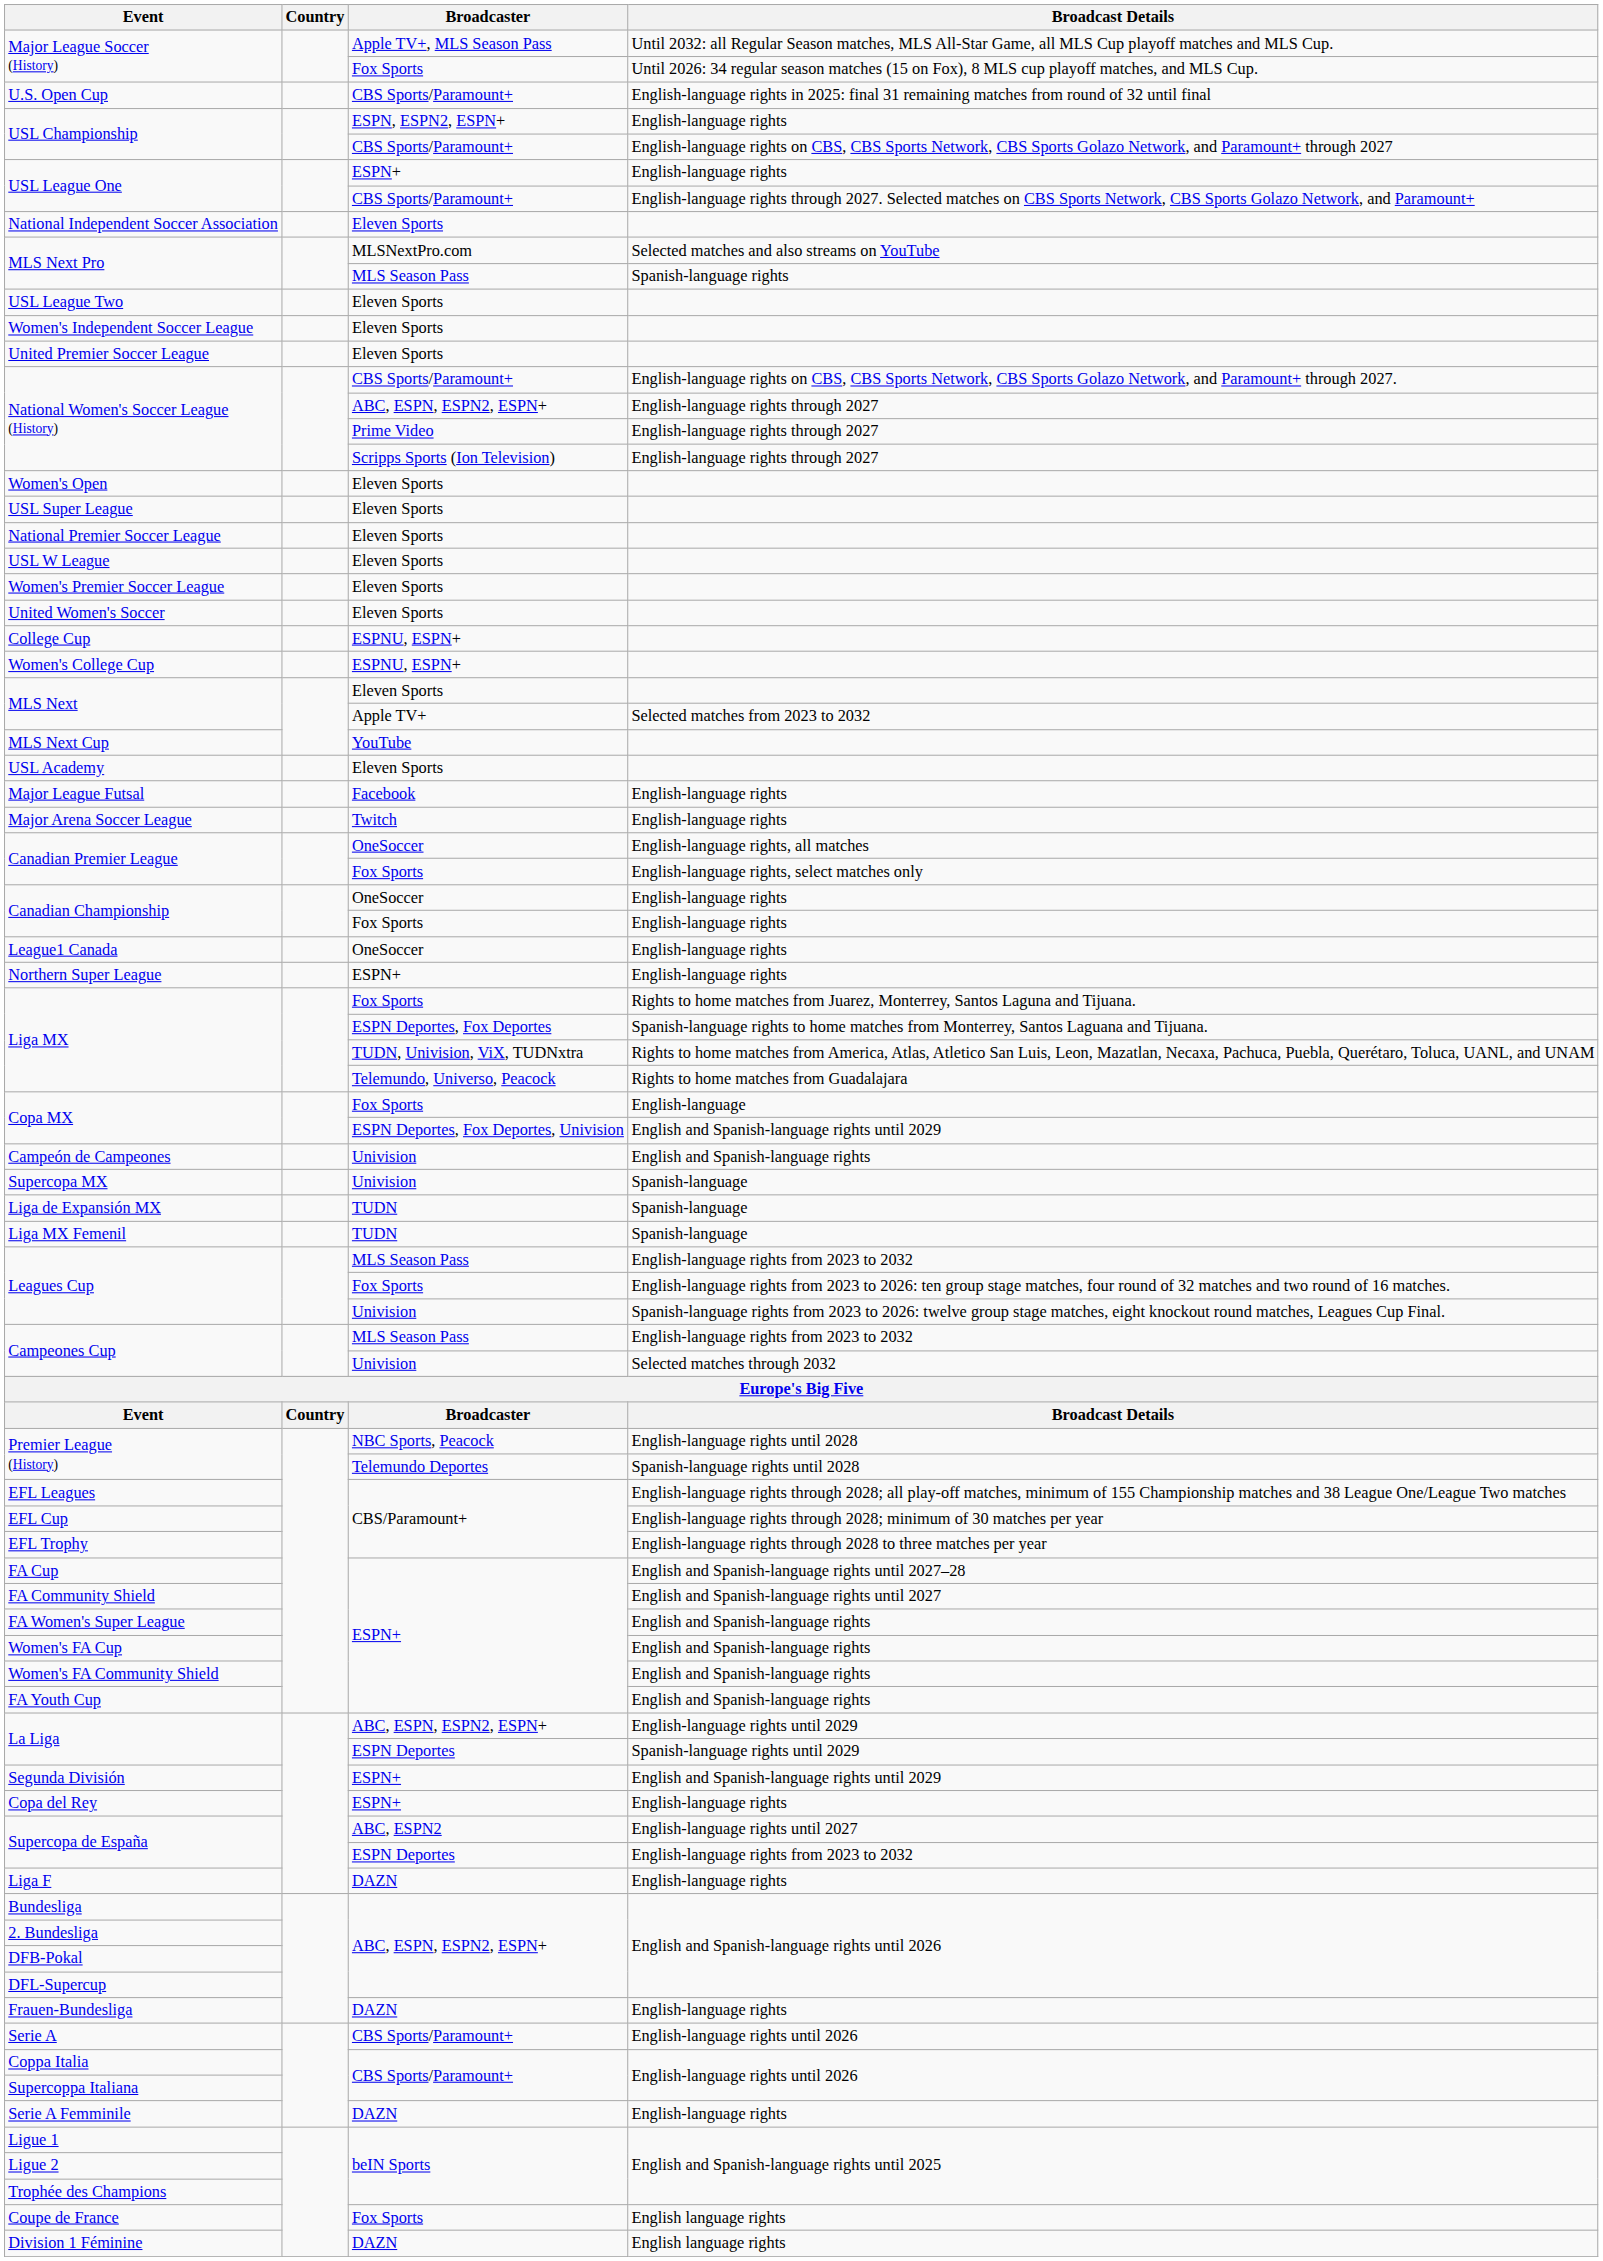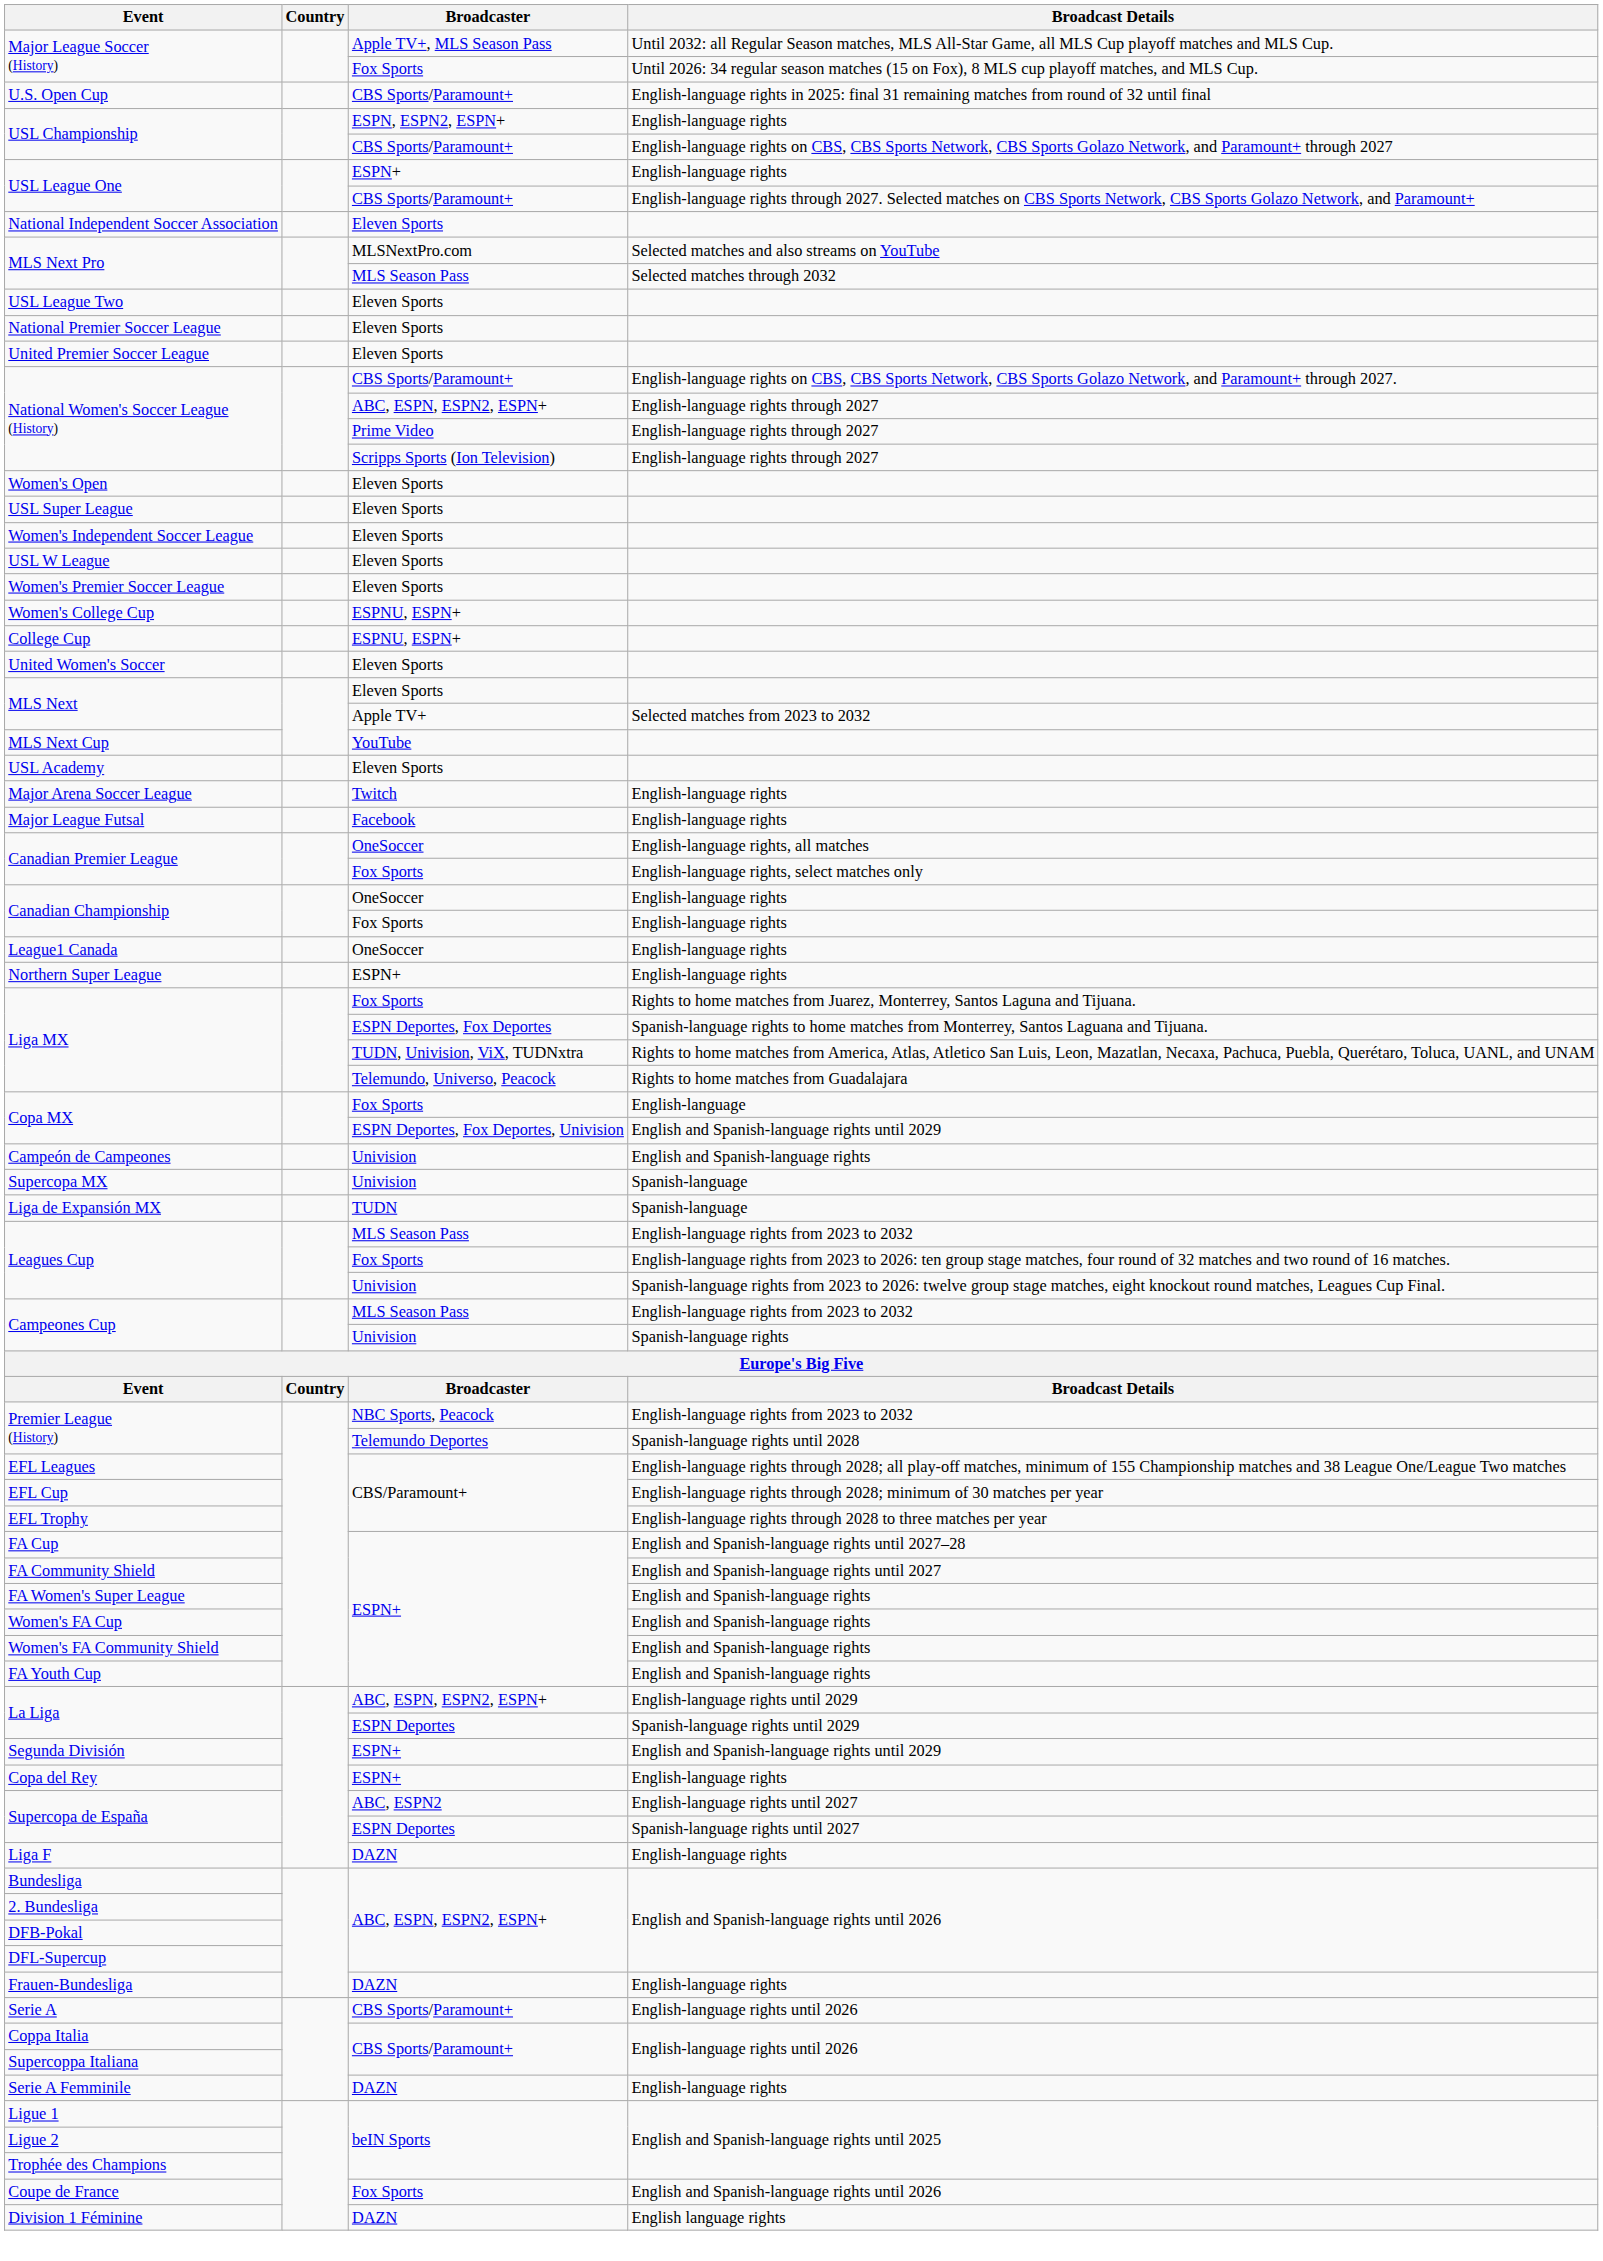MLS Next Pro / MLS Season Pass | Broadcast Details: Spanish-language rights -> Selected matches through 2032
rows swapped: National Premier Soccer League <-> Women's Independent Soccer League
rows swapped: United Women's Soccer <-> Women's College Cup
rows swapped: Major Arena Soccer League <-> Major League Futsal
- row: Liga MX Femenil | TUDN | Spanish-language
Campeones Cup / Univision | Broadcast Details: Selected matches through 2032 -> Spanish-language rights
Premier League (History) / NBC Sports, Peacock | Broadcast Details: English-language rights until 2028 -> English-language rights from 2023 to 2032
Supercopa de España / ESPN Deportes | Broadcast Details: English-language rights from 2023 to 2032 -> Spanish-language rights until 2027
Coupe de France | Broadcast Details: English language rights -> English and Spanish-language rights until 2026
